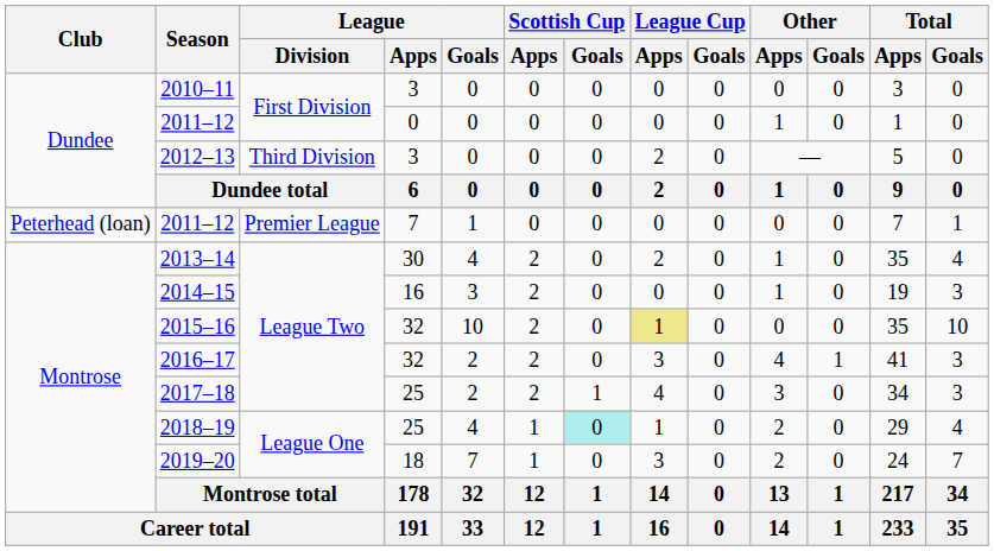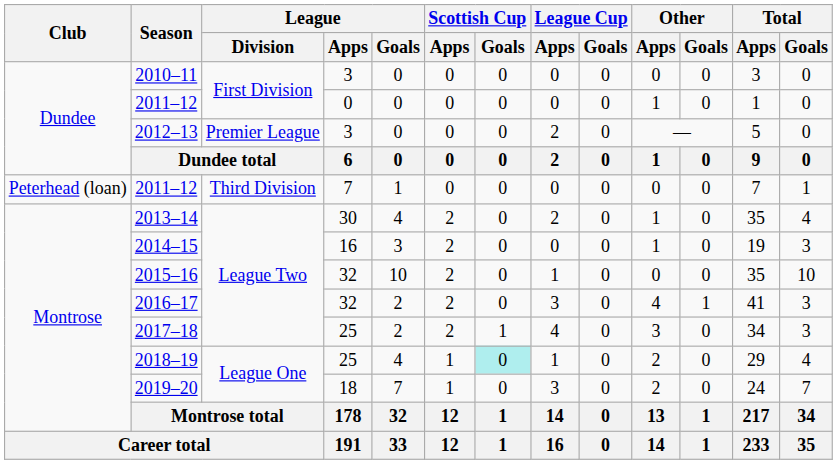2012–13 | League / Division: Third Division -> Premier League
2011–12 / 7 | League / Division: Premier League -> Third Division
2015–16 | League Cup / Apps: khaki background -> no background
